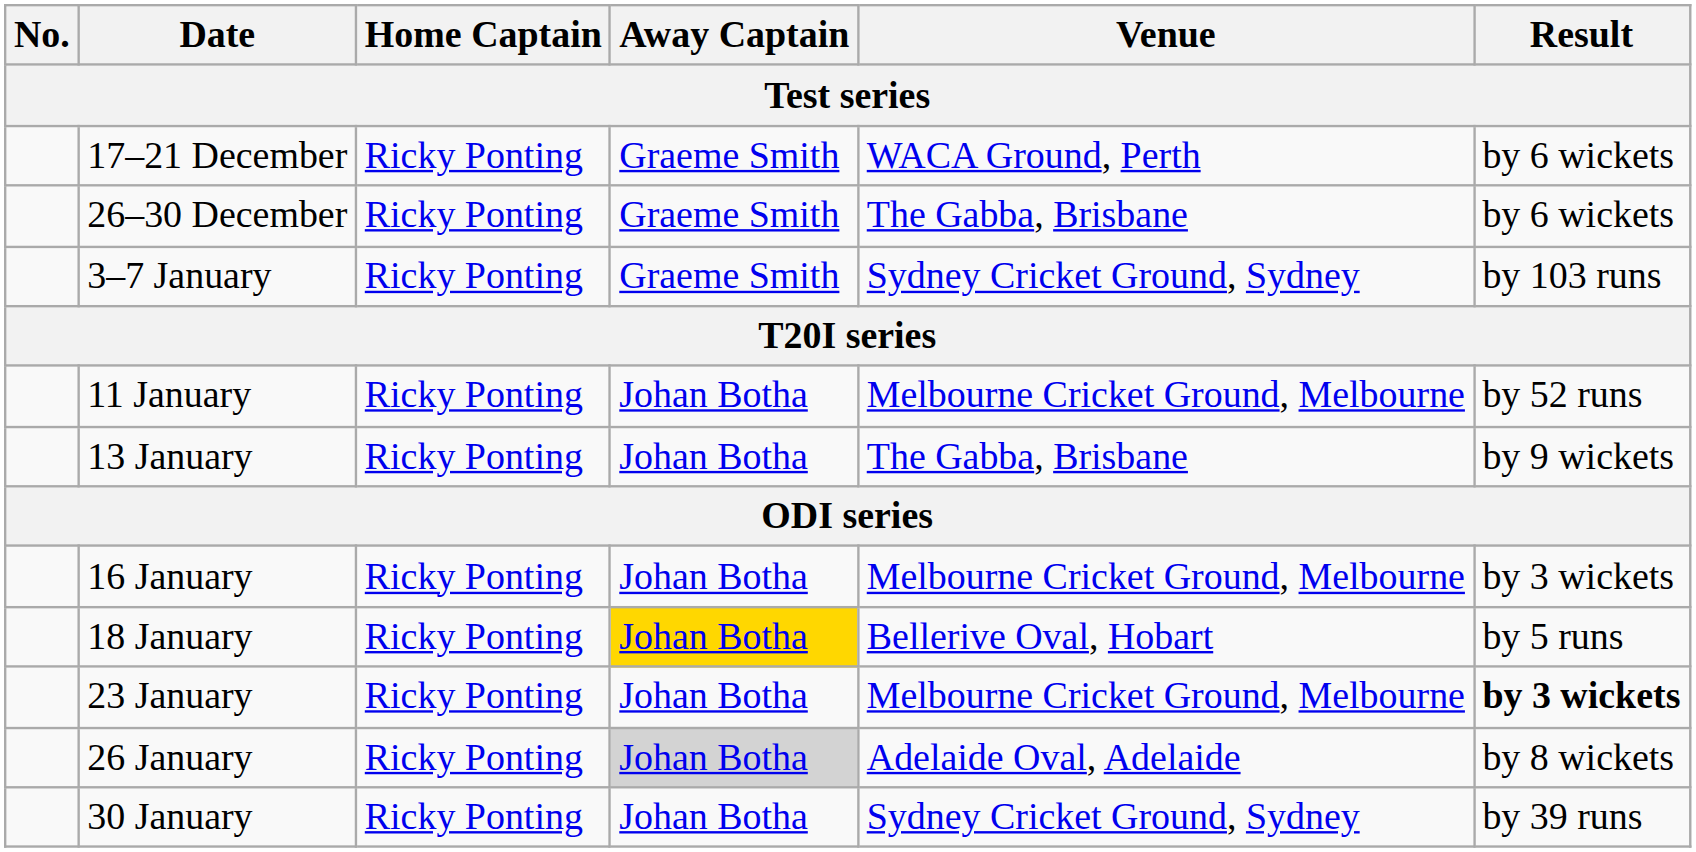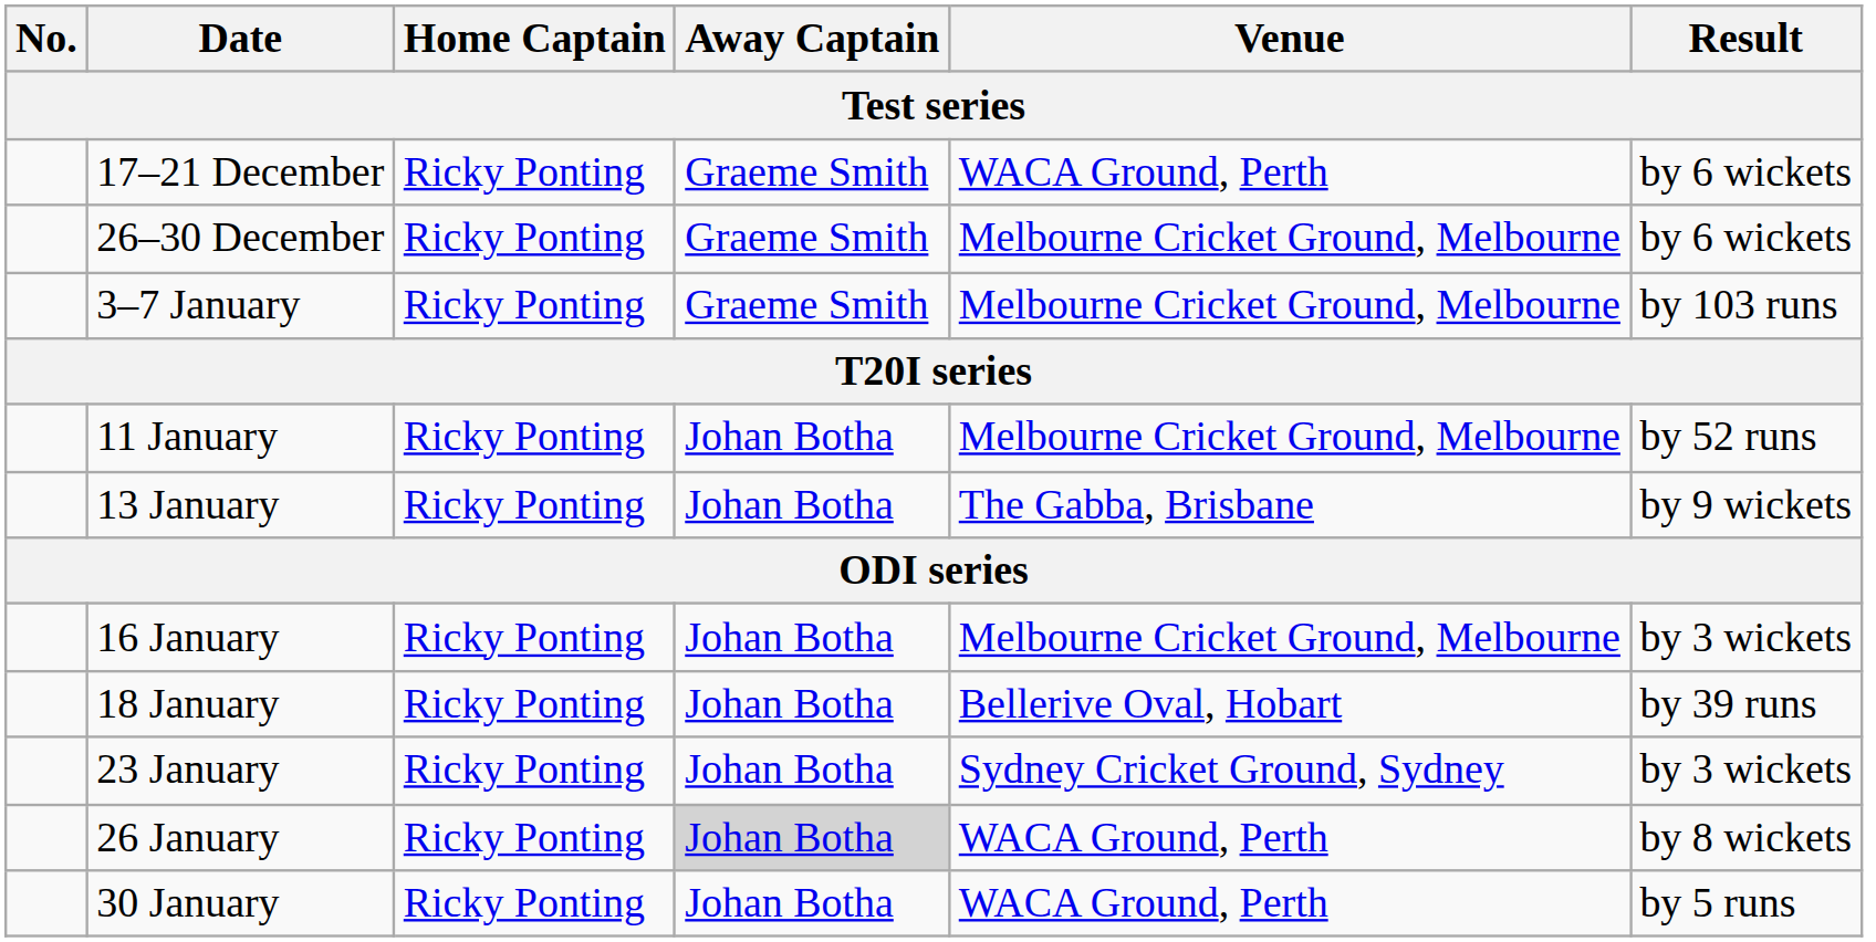26–30 December | Venue: The Gabba, Brisbane -> Melbourne Cricket Ground, Melbourne
3–7 January | Venue: Sydney Cricket Ground, Sydney -> Melbourne Cricket Ground, Melbourne
18 January | Away Captain: gold background -> no background
18 January | Result: by 5 runs -> by 39 runs
23 January | Venue: Melbourne Cricket Ground, Melbourne -> Sydney Cricket Ground, Sydney
23 January | Result: bold -> normal
26 January | Venue: Adelaide Oval, Adelaide -> WACA Ground, Perth
30 January | Venue: Sydney Cricket Ground, Sydney -> WACA Ground, Perth
30 January | Result: by 39 runs -> by 5 runs
